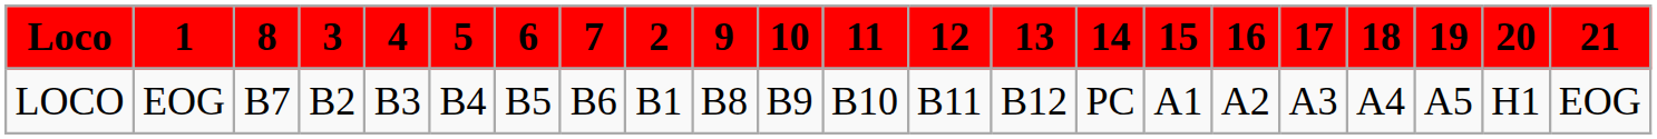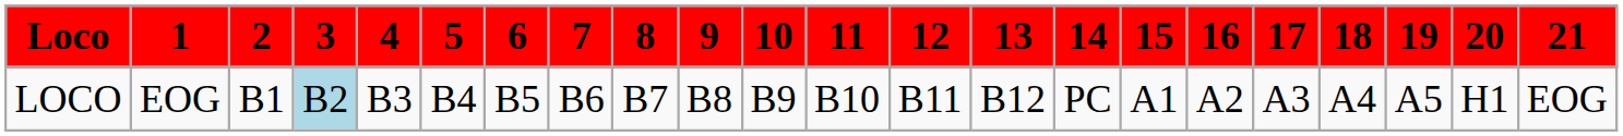columns swapped: 2 <-> 8
LOCO | 3: no background -> lightblue background
